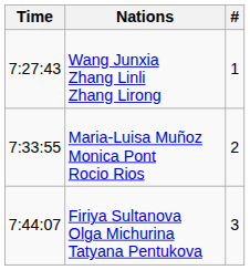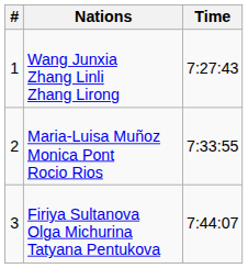columns swapped: # <-> Time
